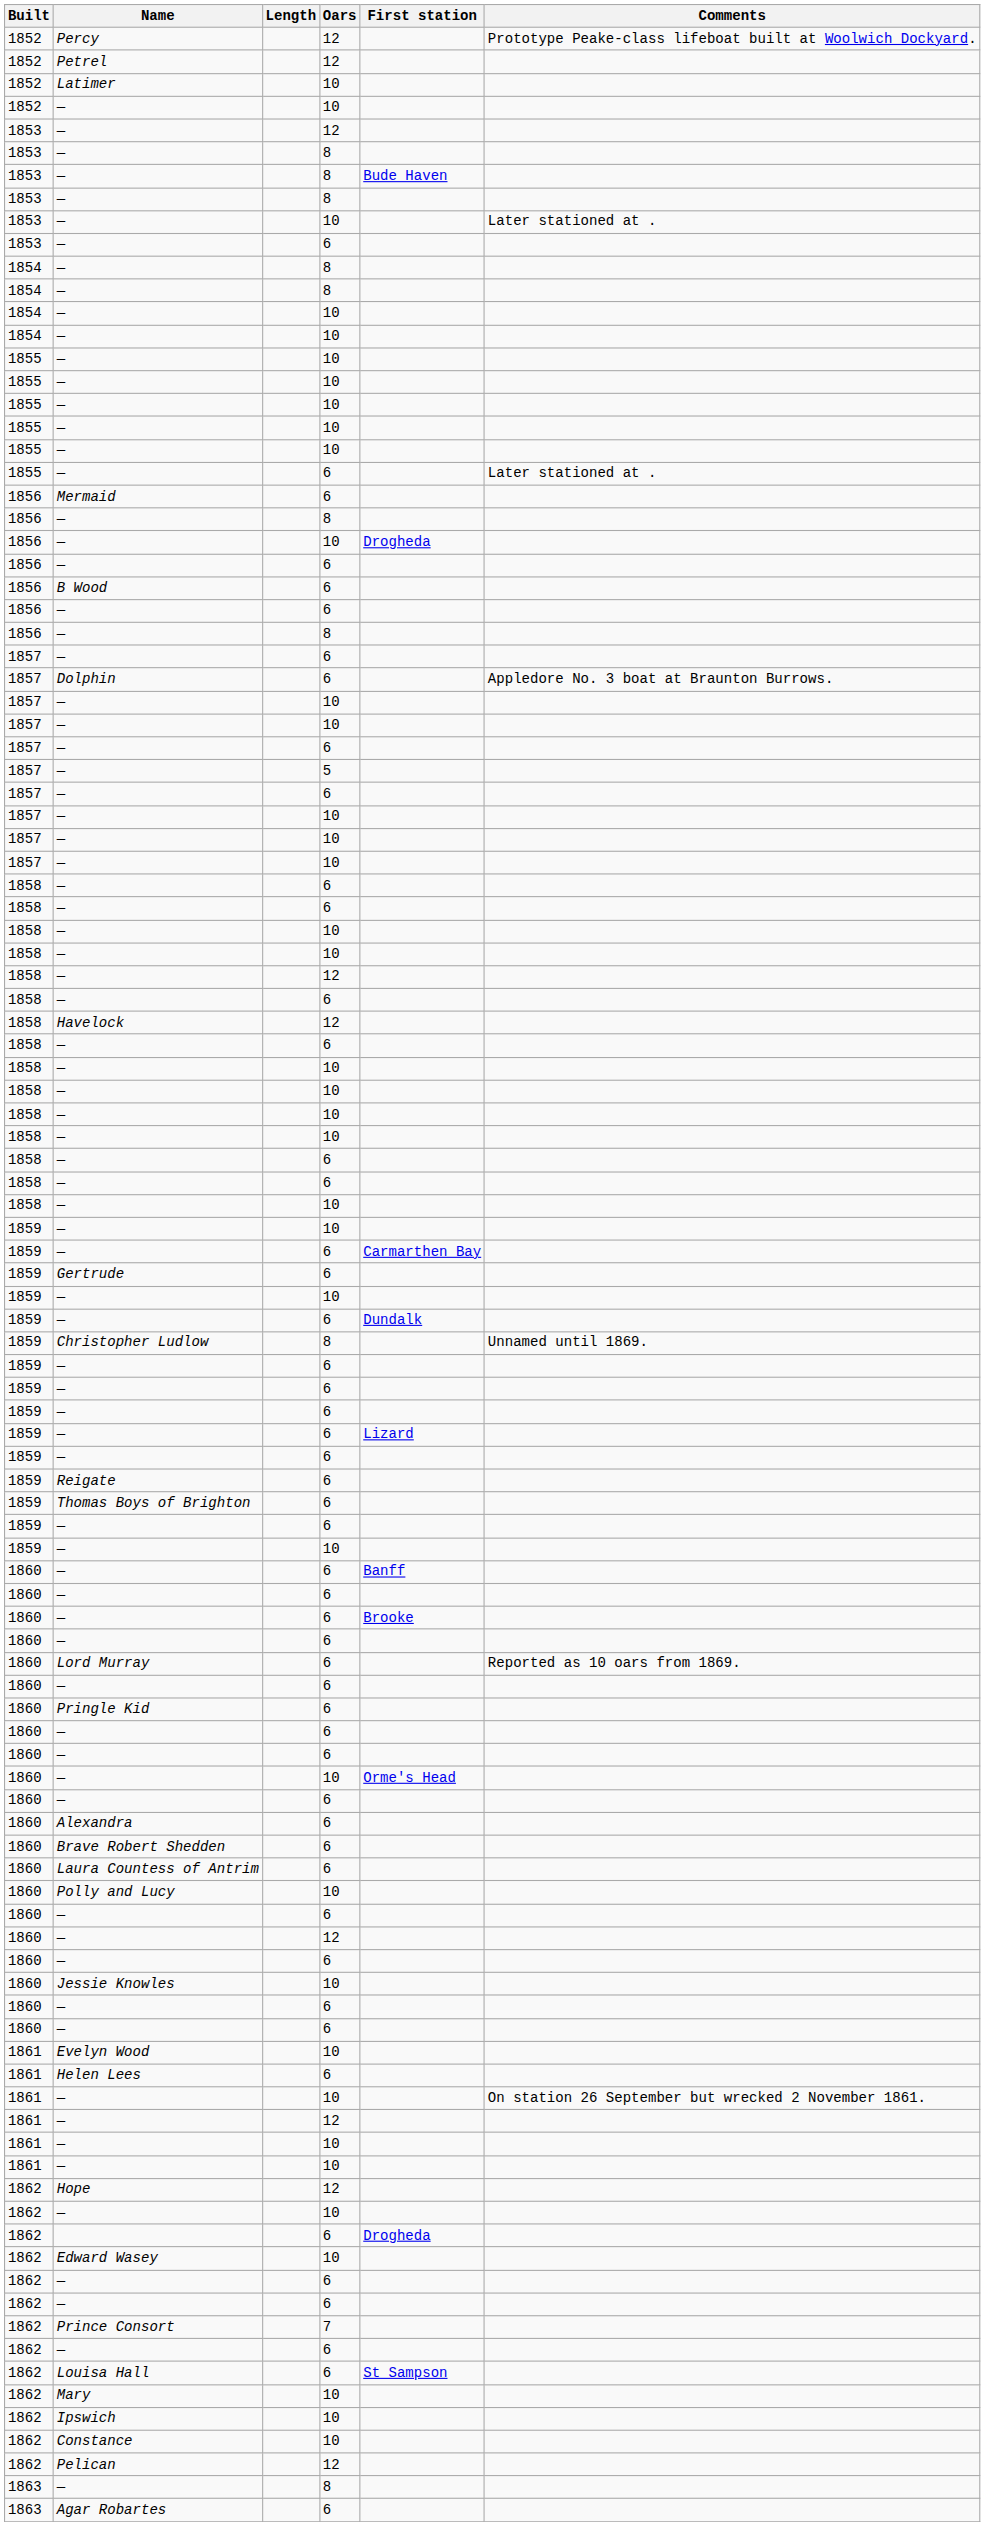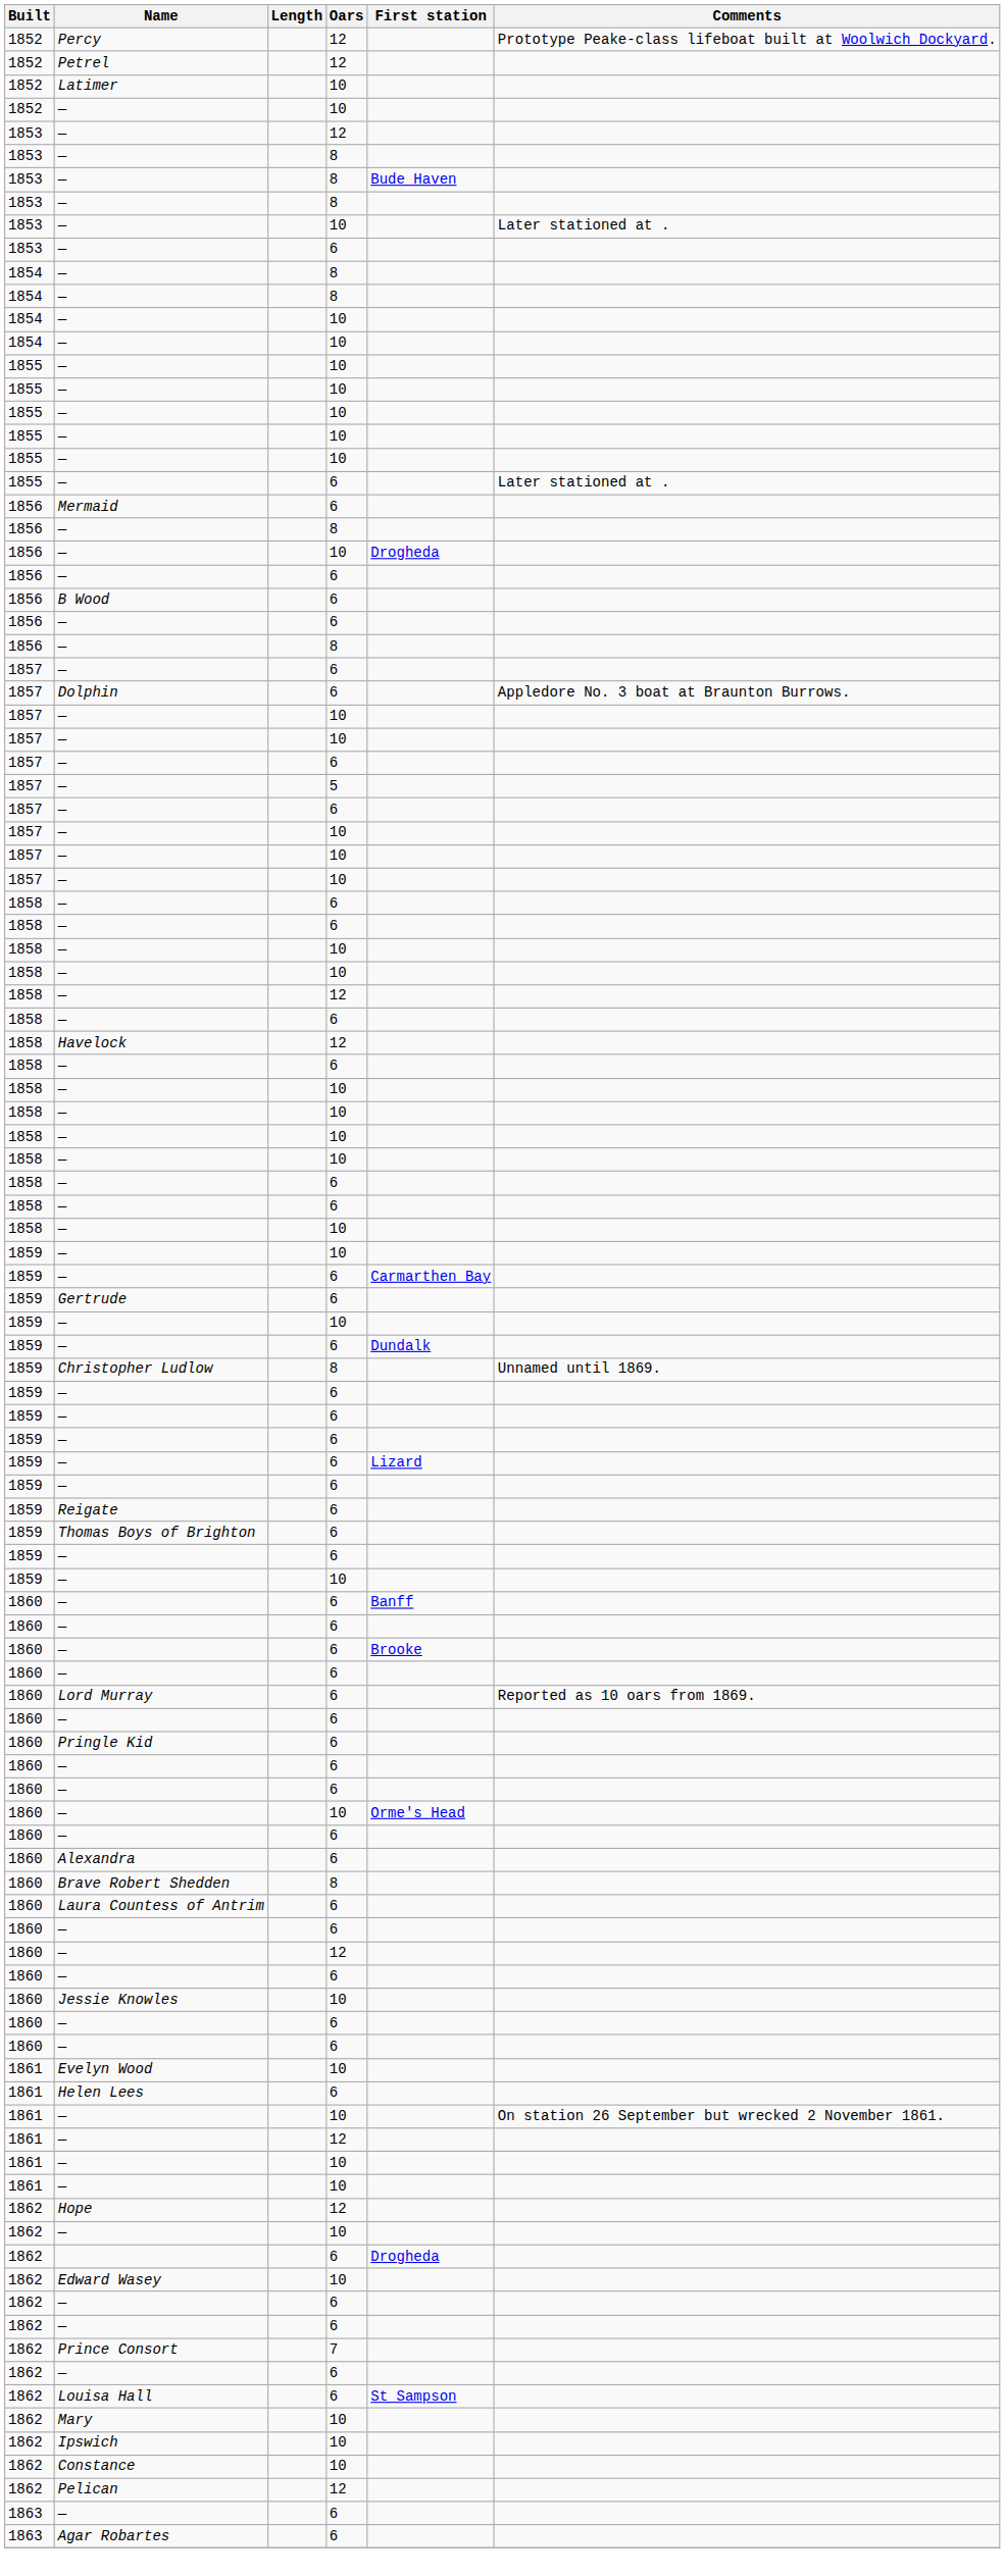Brave Robert Shedden | Oars: 6 -> 8
- row: 1860 | Polly and Lucy | 10
1863 / — | Oars: 8 -> 6
